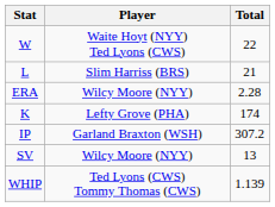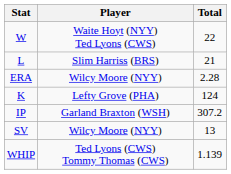K | Total: 174 -> 124
